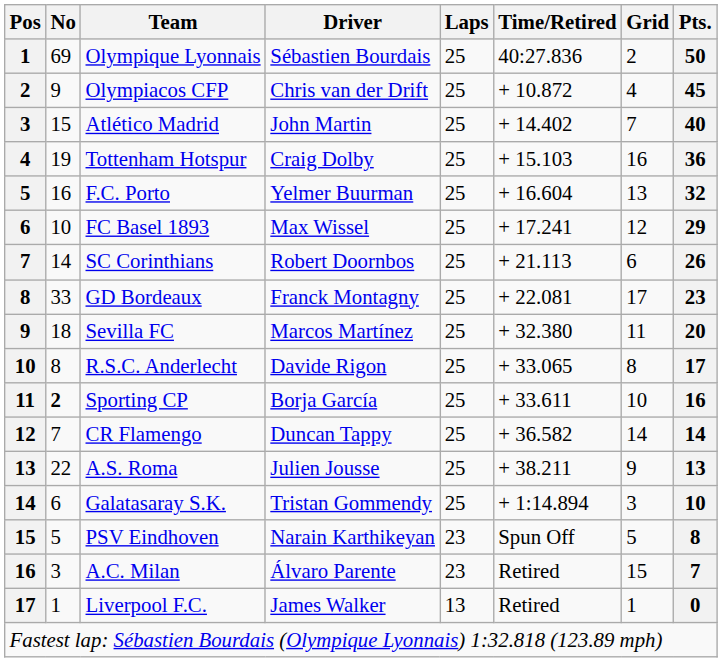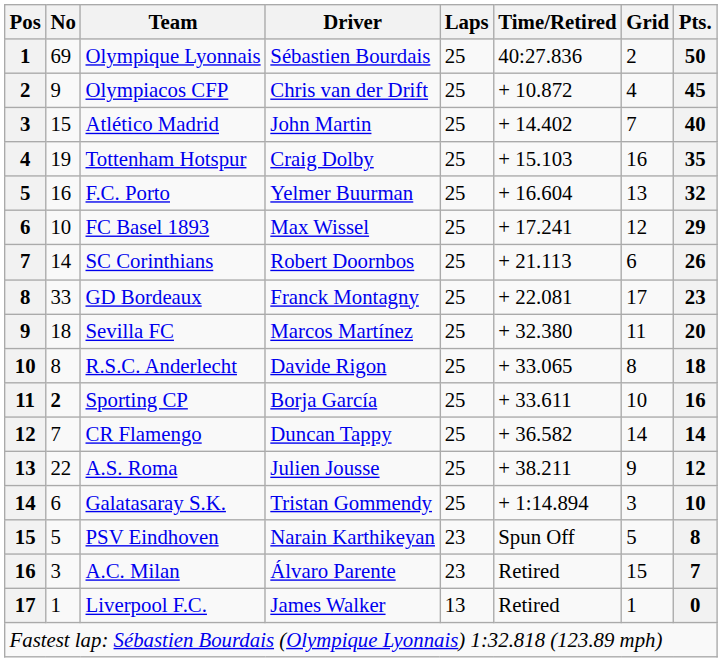Tottenham Hotspur | Pts.: 36 -> 35
R.S.C. Anderlecht | Pts.: 17 -> 18
A.S. Roma | Pts.: 13 -> 12
